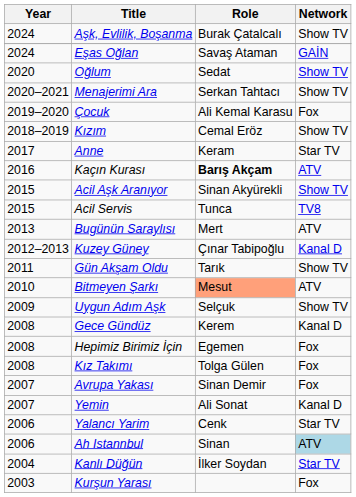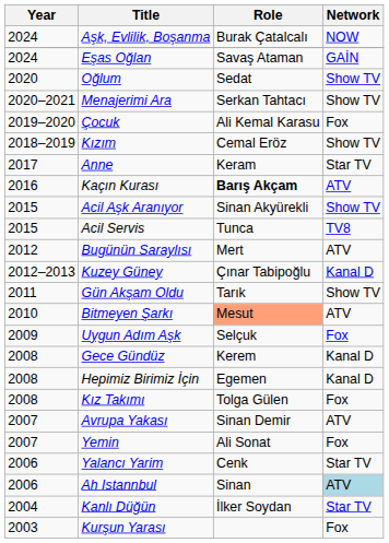Aşk, Evlilik, Boşanma | Network: Show TV -> NOW
Bugünün Saraylısı | Year: 2013 -> 2012
Uygun Adım Aşk | Network: Show TV -> Fox
Hepimiz Birimiz İçin | Network: Fox -> Kanal D
Avrupa Yakası | Network: Fox -> ATV
Yemin | Network: Kanal D -> Fox
